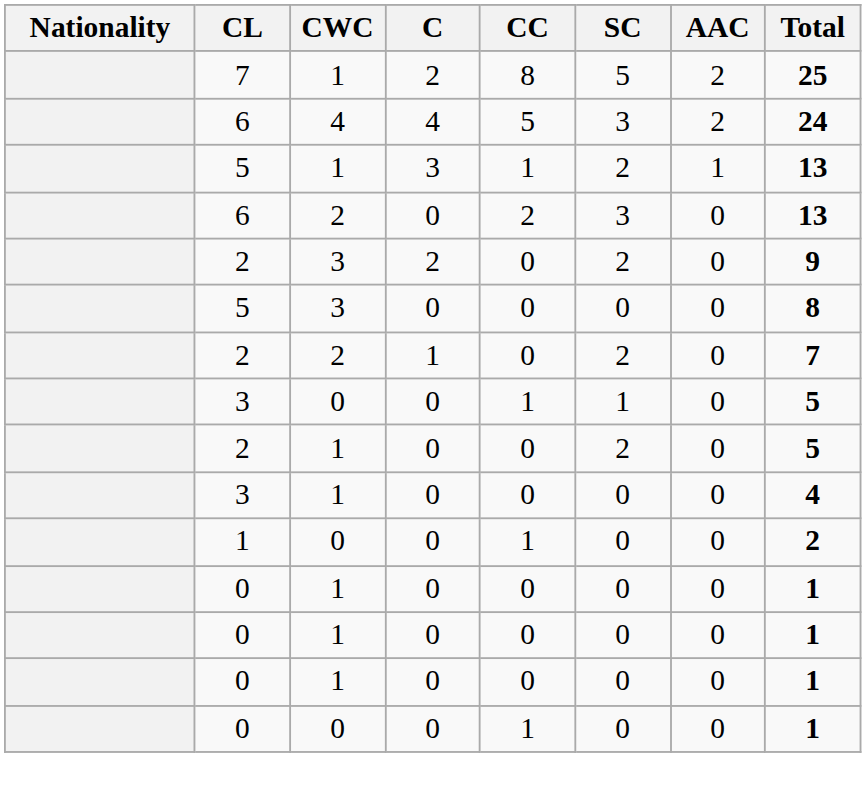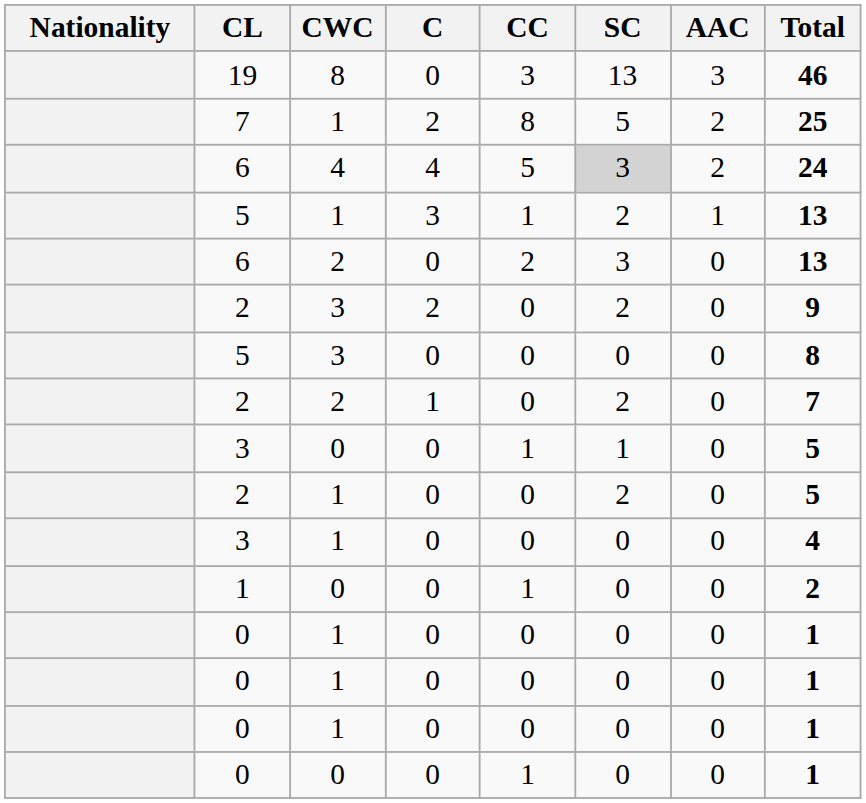+ row: 19 | 8 | 0 | 3 | 13 | 3 | 46
6 / 4 | SC: no background -> lightgrey background
